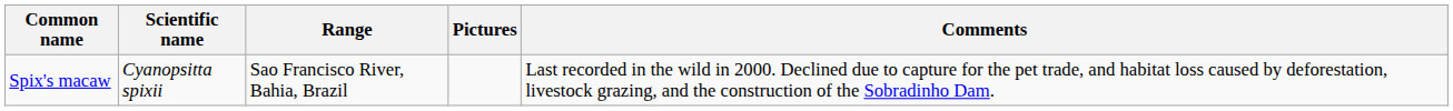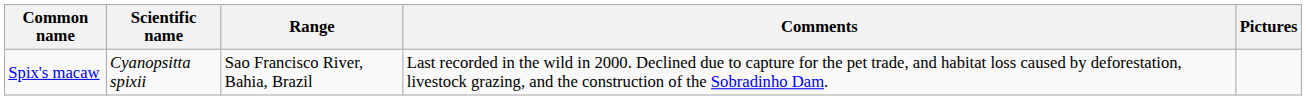columns swapped: Comments <-> Pictures
